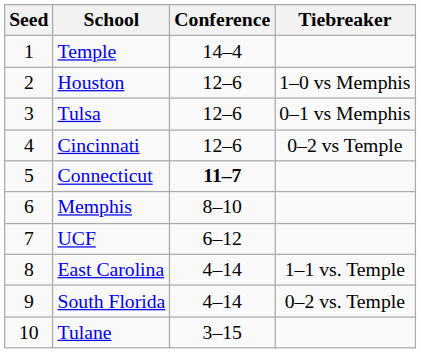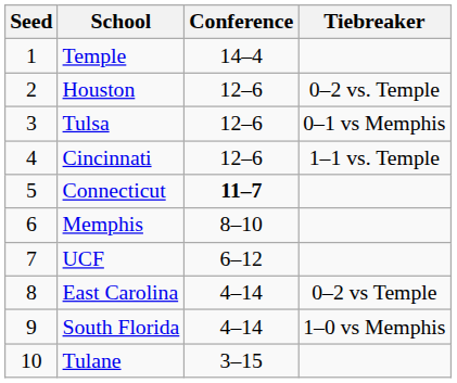Houston | Tiebreaker: 1–0 vs Memphis -> 0–2 vs. Temple
Cincinnati | Tiebreaker: 0–2 vs Temple -> 1–1 vs. Temple
East Carolina | Tiebreaker: 1–1 vs. Temple -> 0–2 vs Temple
South Florida | Tiebreaker: 0–2 vs. Temple -> 1–0 vs Memphis
